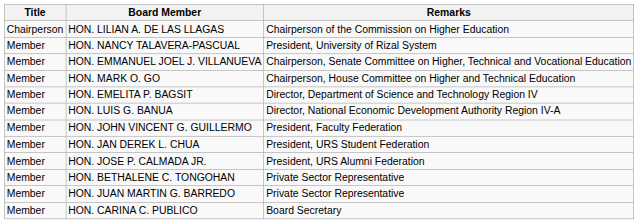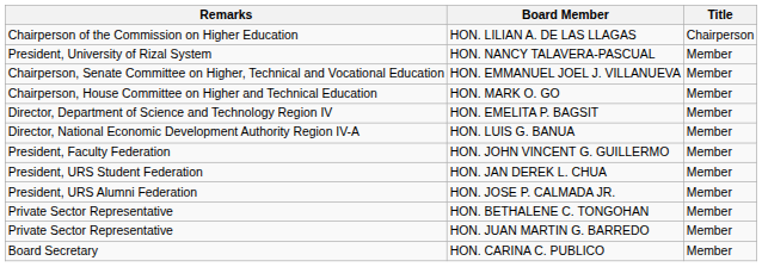columns swapped: Title <-> Remarks
